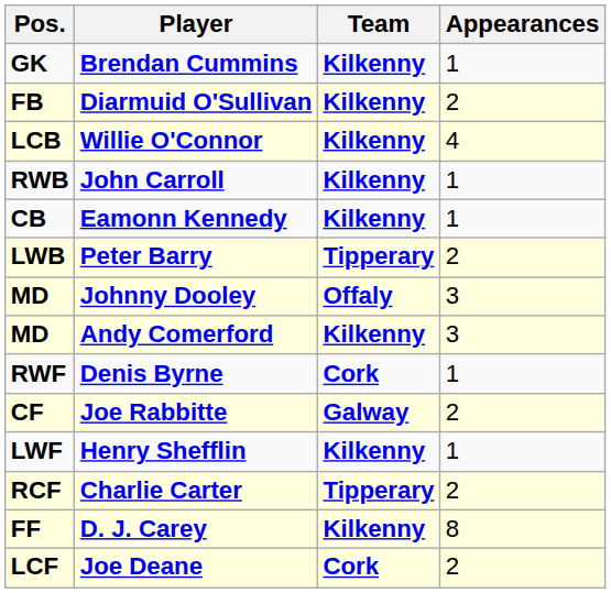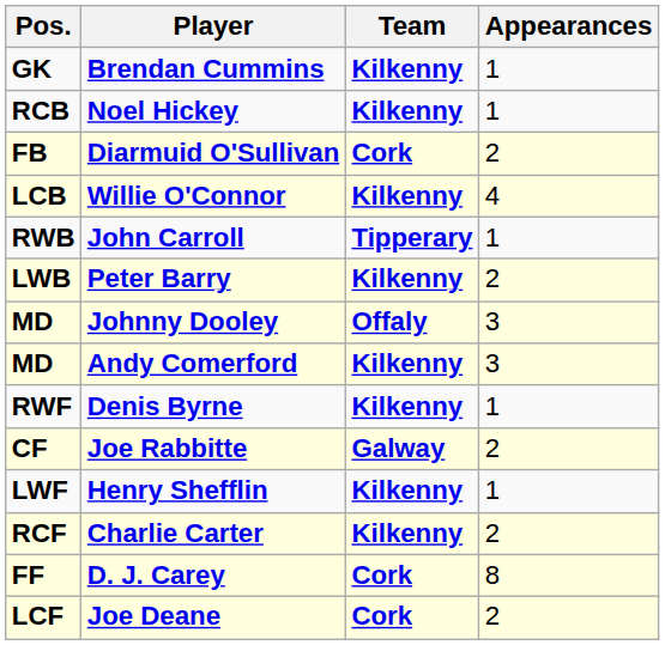+ row: RCB | Noel Hickey | Kilkenny | 1
Diarmuid O'Sullivan | Team: Kilkenny -> Cork
John Carroll | Team: Kilkenny -> Tipperary
- row: CB | Eamonn Kennedy | Kilkenny | 1
Peter Barry | Team: Tipperary -> Kilkenny
Denis Byrne | Team: Cork -> Kilkenny
Charlie Carter | Team: Tipperary -> Kilkenny
D. J. Carey | Team: Kilkenny -> Cork
